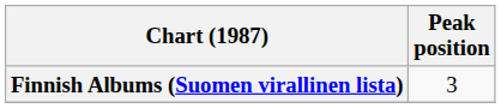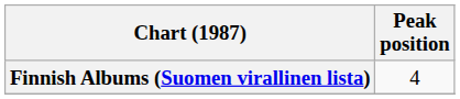Finnish Albums (Suomen virallinen lista) | Peak position: 3 -> 4
